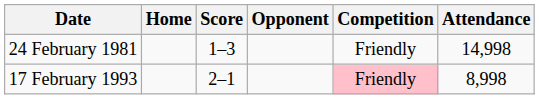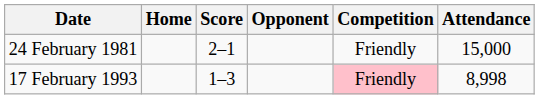24 February 1981 | Score: 1–3 -> 2–1
24 February 1981 | Attendance: 14,998 -> 15,000
17 February 1993 | Score: 2–1 -> 1–3
